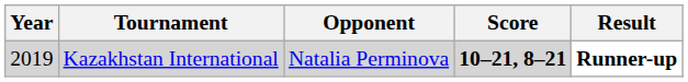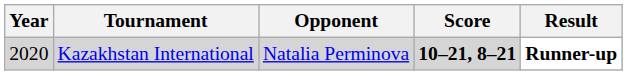Kazakhstan International | Year: 2019 -> 2020
